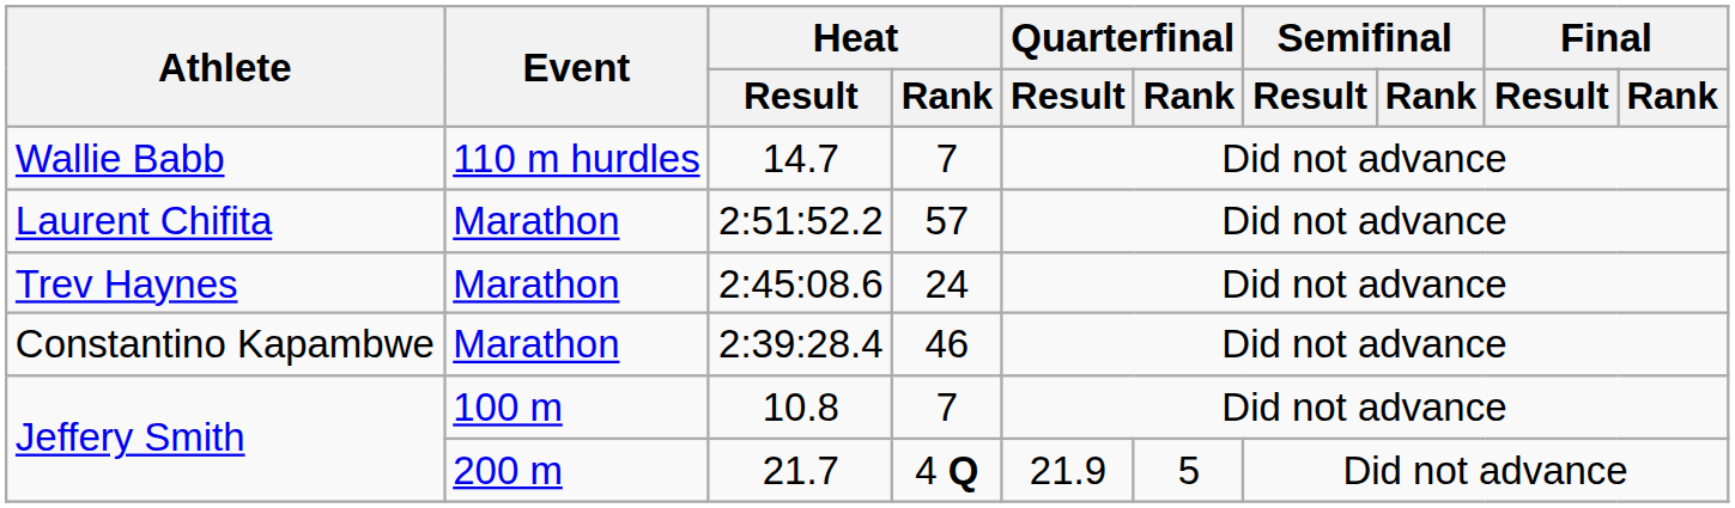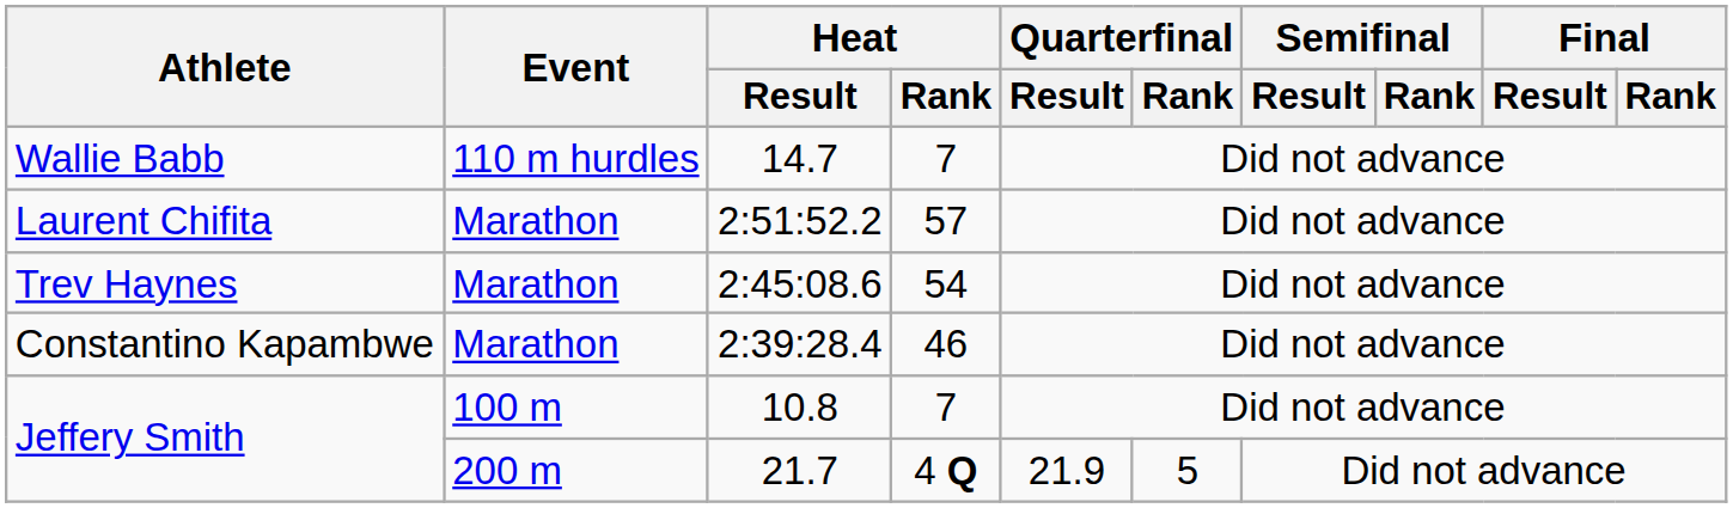2:45:08.6 | Heat / Rank: 24 -> 54
